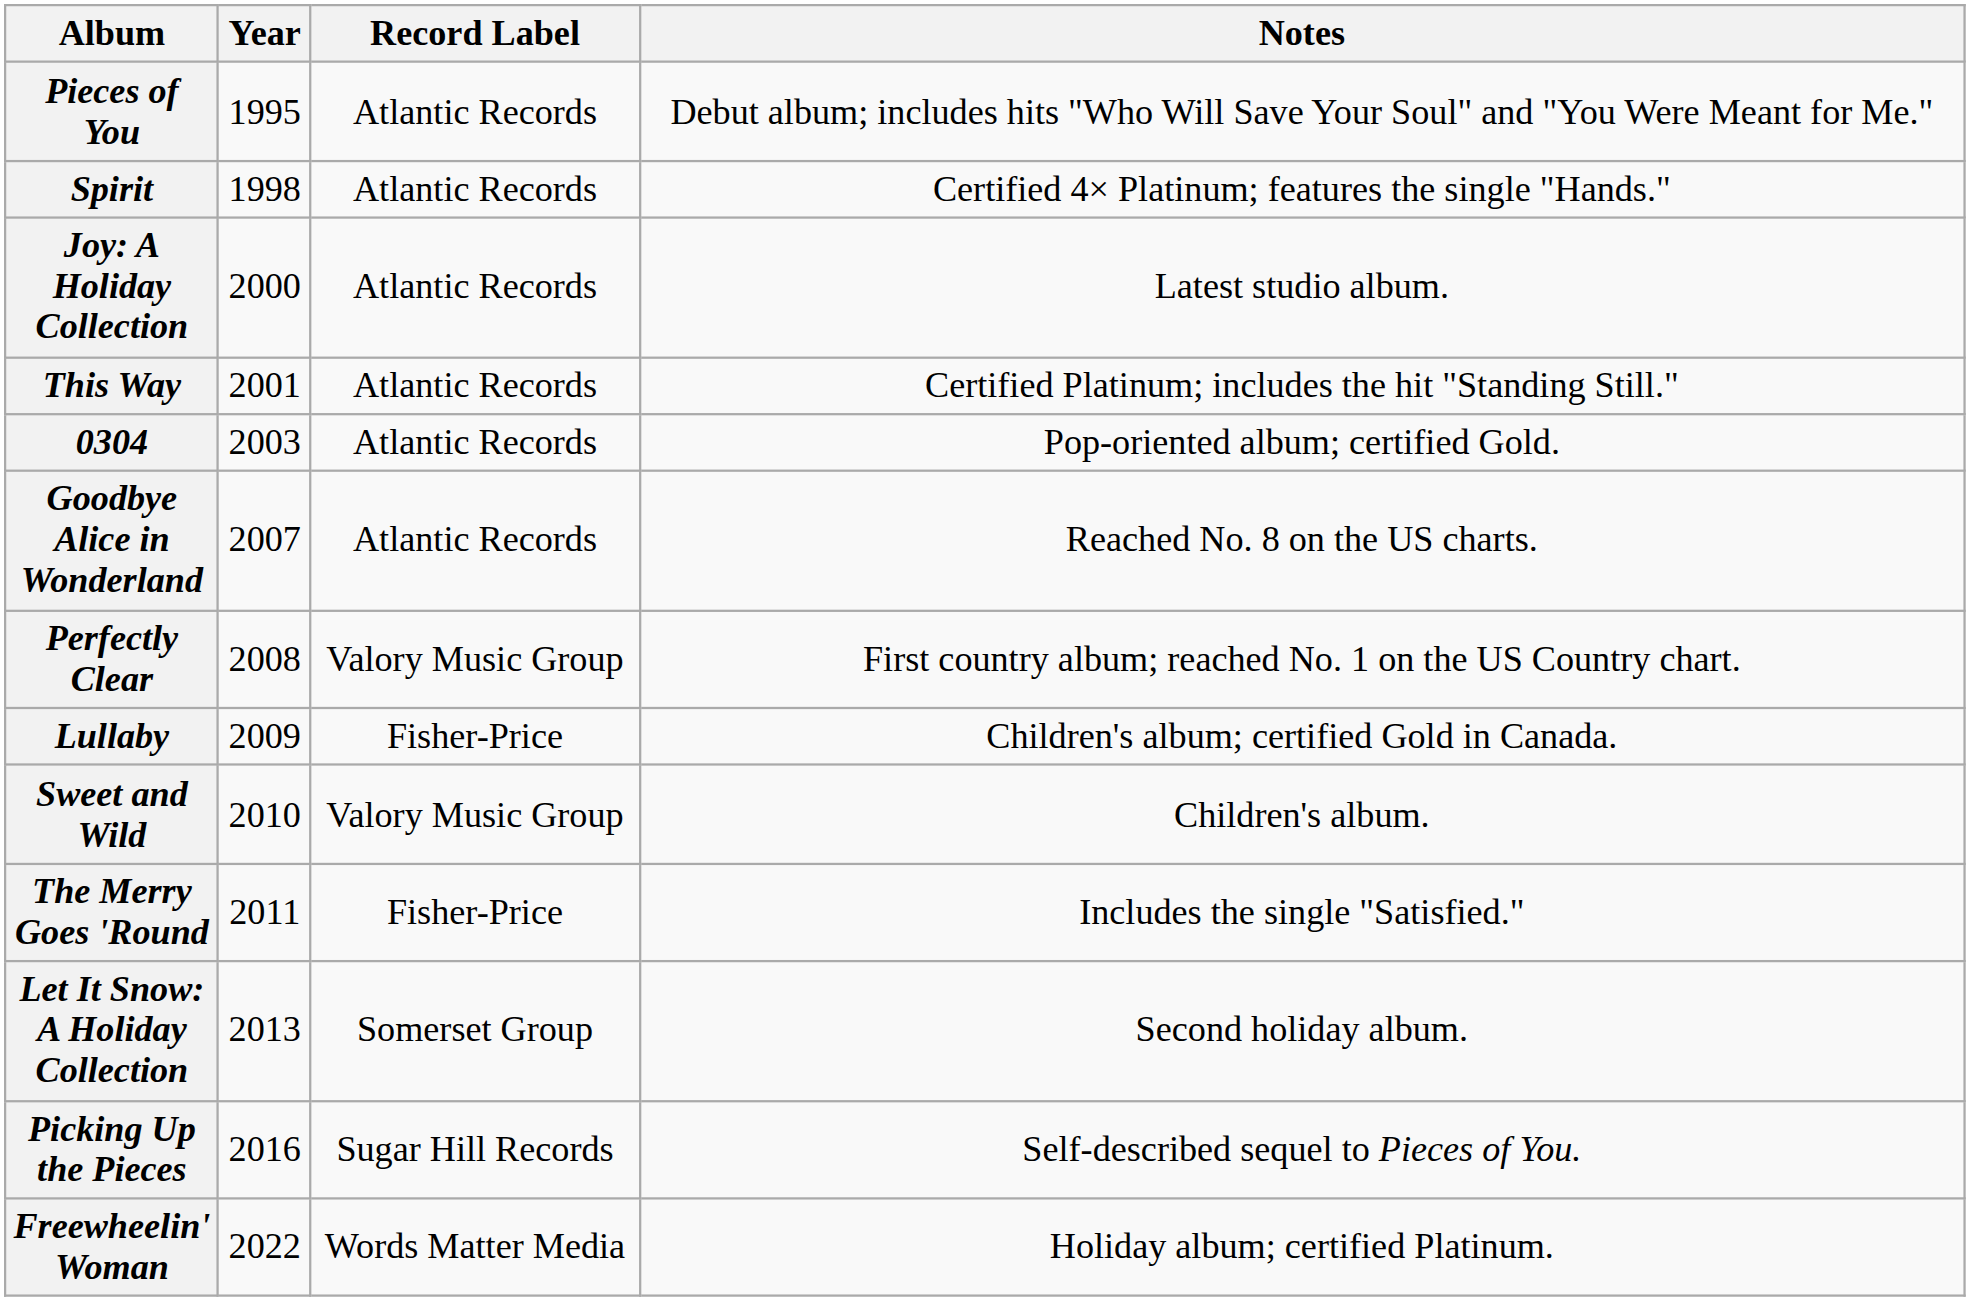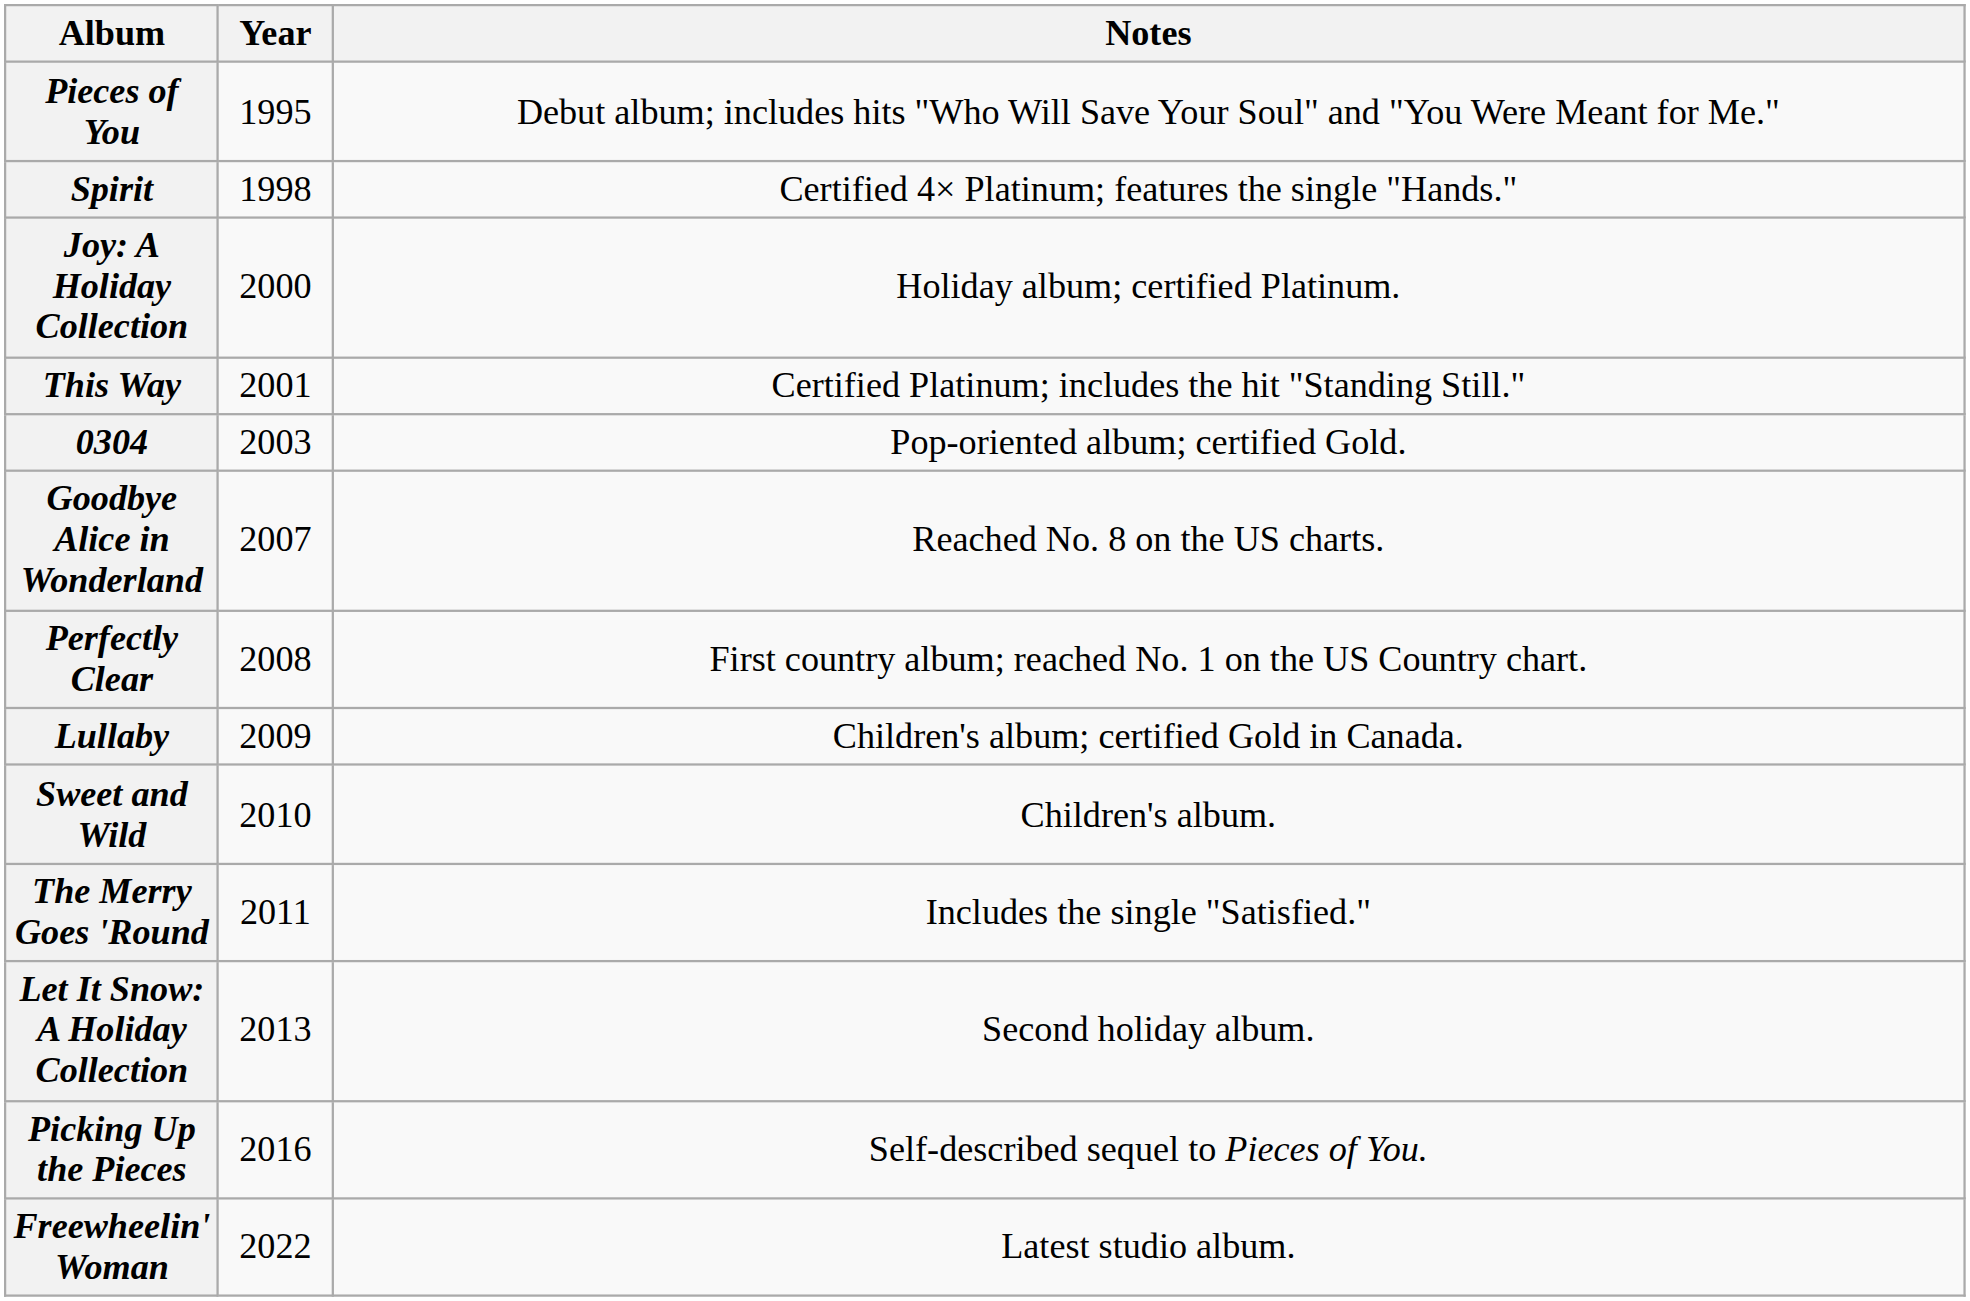- column: Record Label | Atlantic Records | Atlantic Records | Atlantic Records | Atlantic Records | Atlantic Records | Atlantic Records | Valory Music Group | Fisher-Price | Valory Music Group | Fisher-Price | Somerset Group | Sugar Hill Records | Words Matter Media
Joy: A Holiday Collection | Notes: Latest studio album. -> Holiday album; certified Platinum.
Freewheelin' Woman | Notes: Holiday album; certified Platinum. -> Latest studio album.
